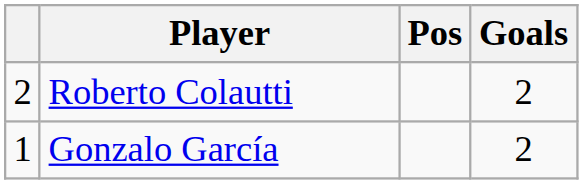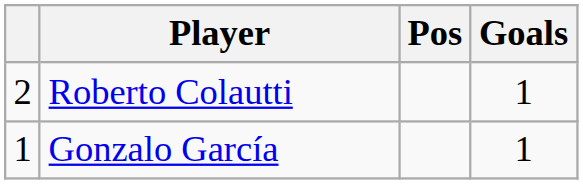Roberto Colautti | Goals: 2 -> 1
Gonzalo García | Goals: 2 -> 1
